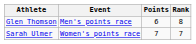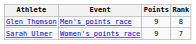Glen Thomson | Points: 6 -> 9
Sarah Ulmer | Points: 7 -> 9
